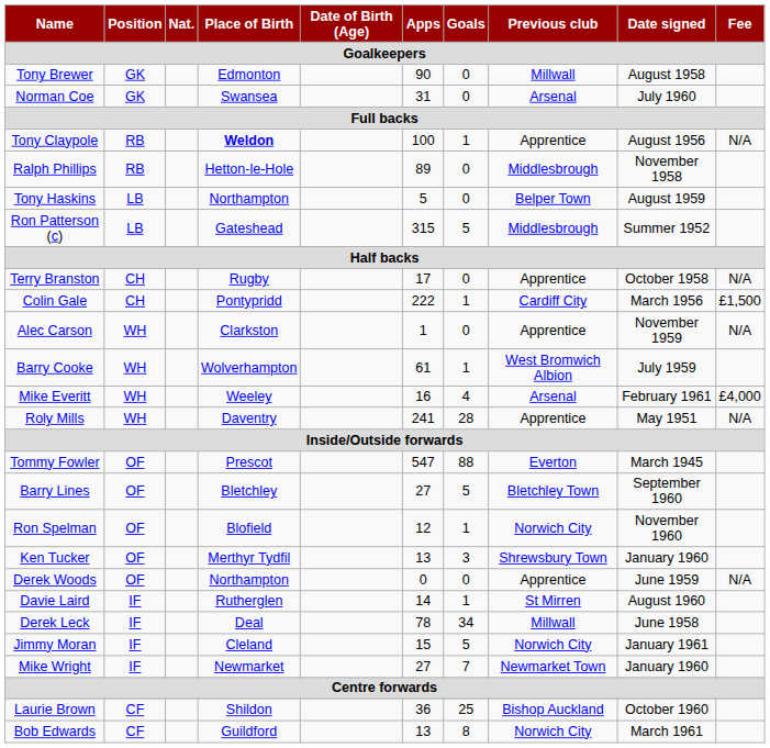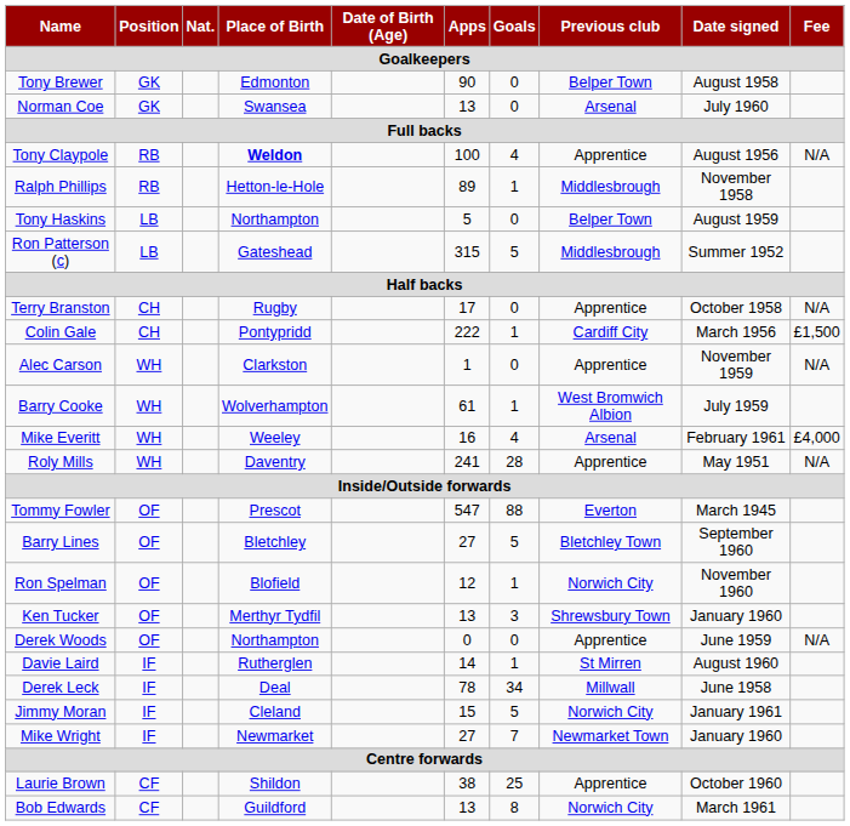Tony Brewer | Previous club: Millwall -> Belper Town
Norman Coe | Apps: 31 -> 13
Tony Claypole | Goals: 1 -> 4
Ralph Phillips | Goals: 0 -> 1
Laurie Brown | Apps: 36 -> 38
Laurie Brown | Previous club: Bishop Auckland -> Apprentice
